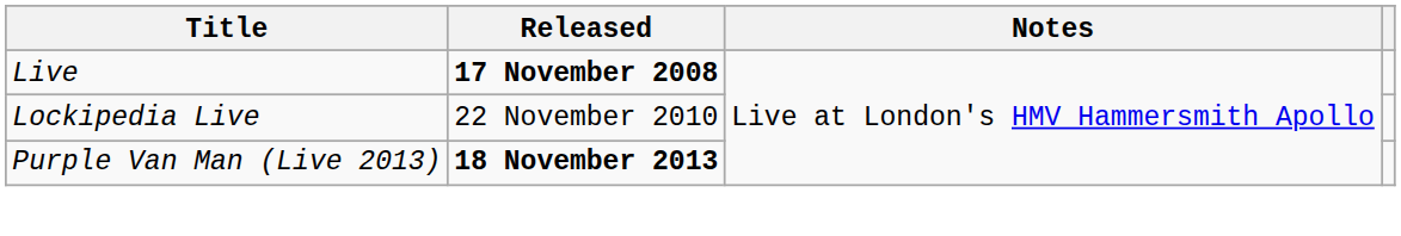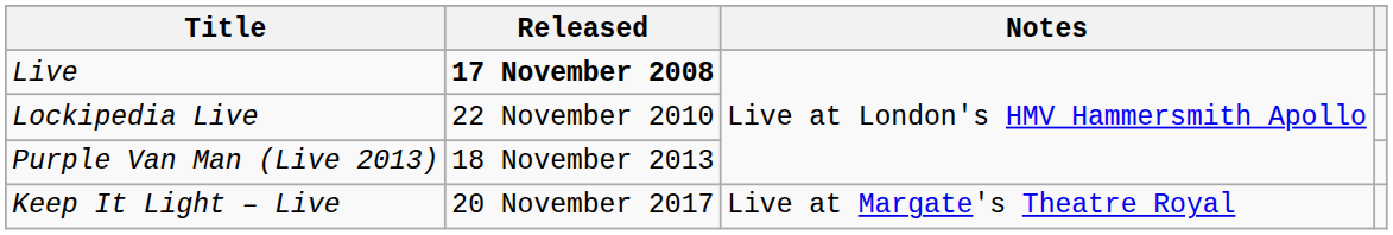Purple Van Man (Live 2013) | Released: bold -> normal
+ row: Keep It Light – Live | 20 November 2017 | Live at Margate's Theatre Royal
